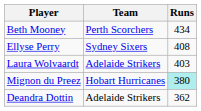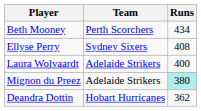Laura Wolvaardt | Runs: 403 -> 400
Mignon du Preez | Team: Hobart Hurricanes -> Adelaide Strikers
Deandra Dottin | Team: Adelaide Strikers -> Hobart Hurricanes
